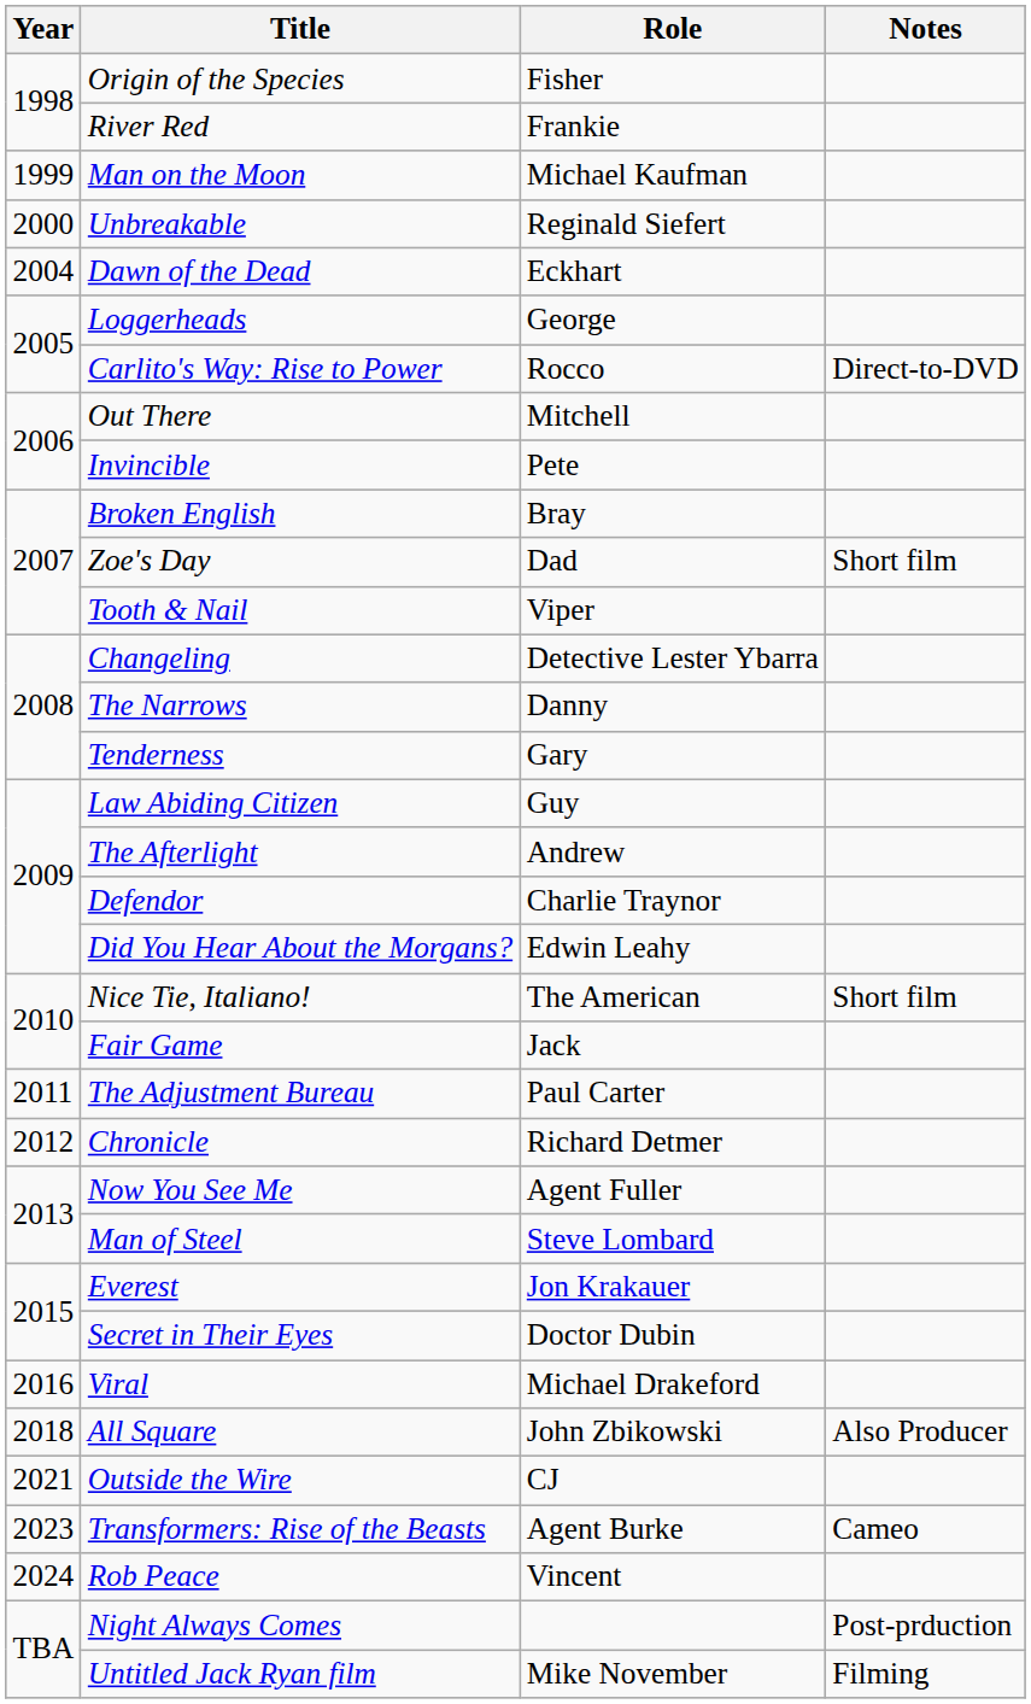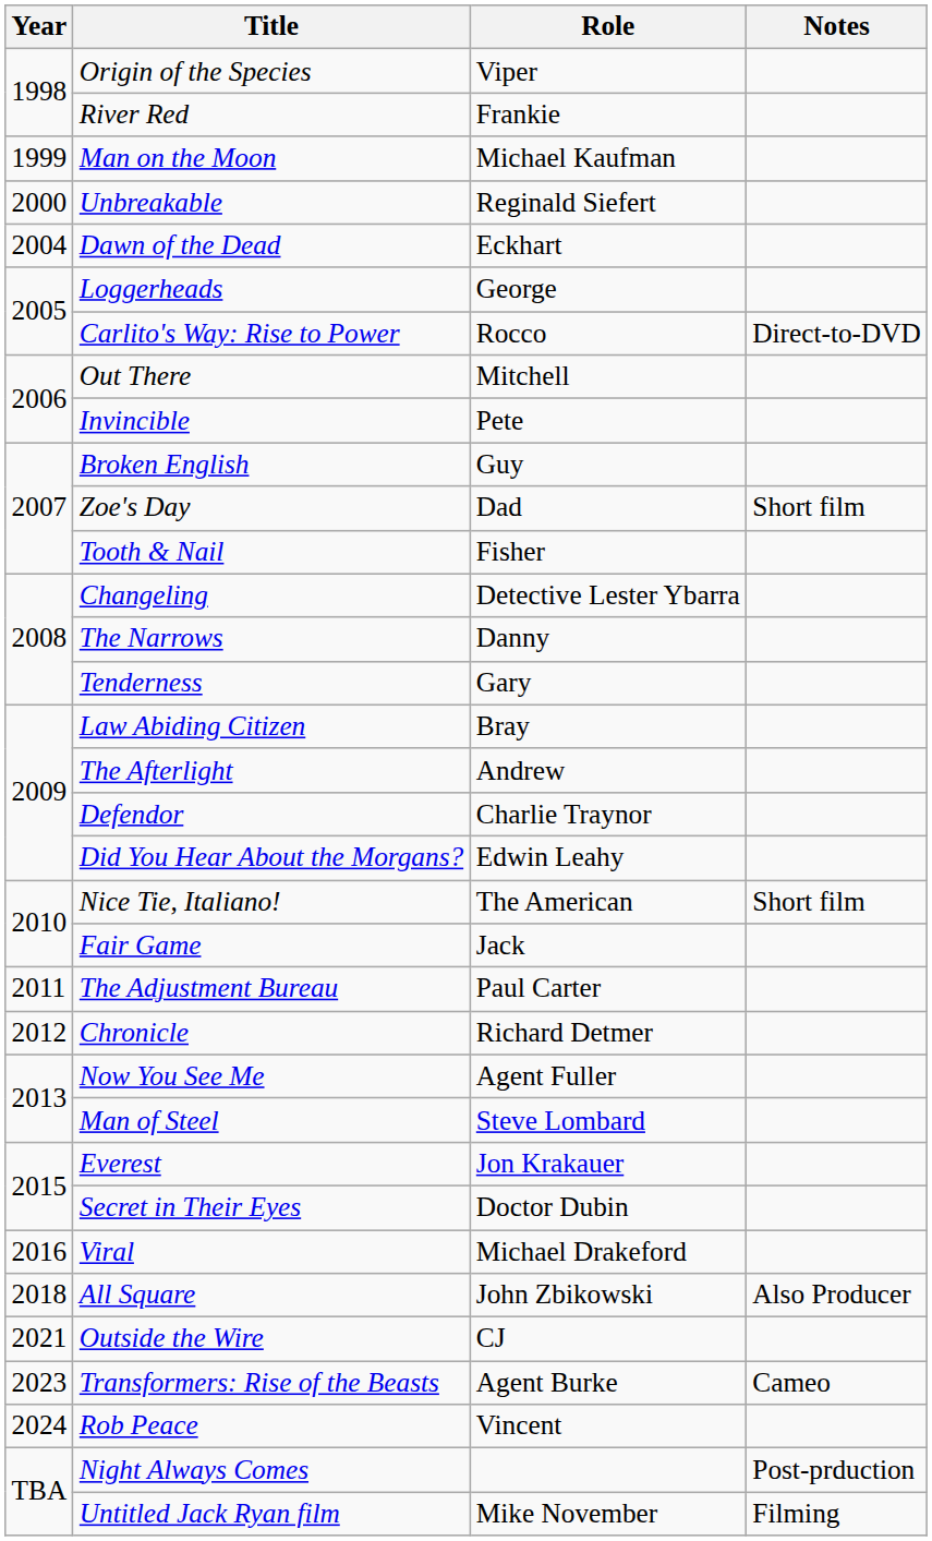Origin of the Species | Role: Fisher -> Viper
Broken English | Role: Bray -> Guy
Tooth & Nail | Role: Viper -> Fisher
Law Abiding Citizen | Role: Guy -> Bray
